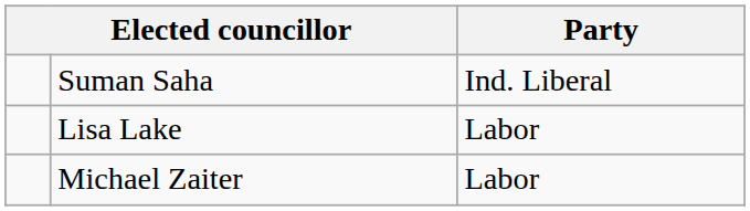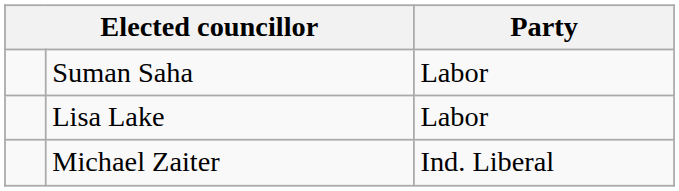Suman Saha | Party: Ind. Liberal -> Labor
Michael Zaiter | Party: Labor -> Ind. Liberal
